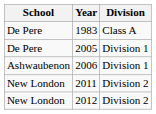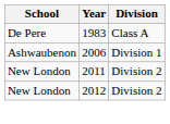- row: De Pere | 2005 | Division 1
